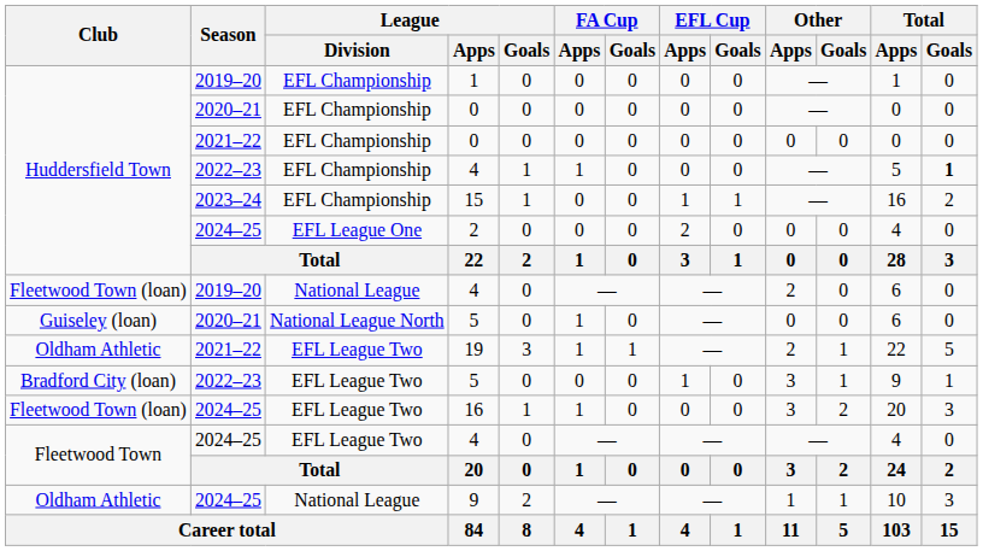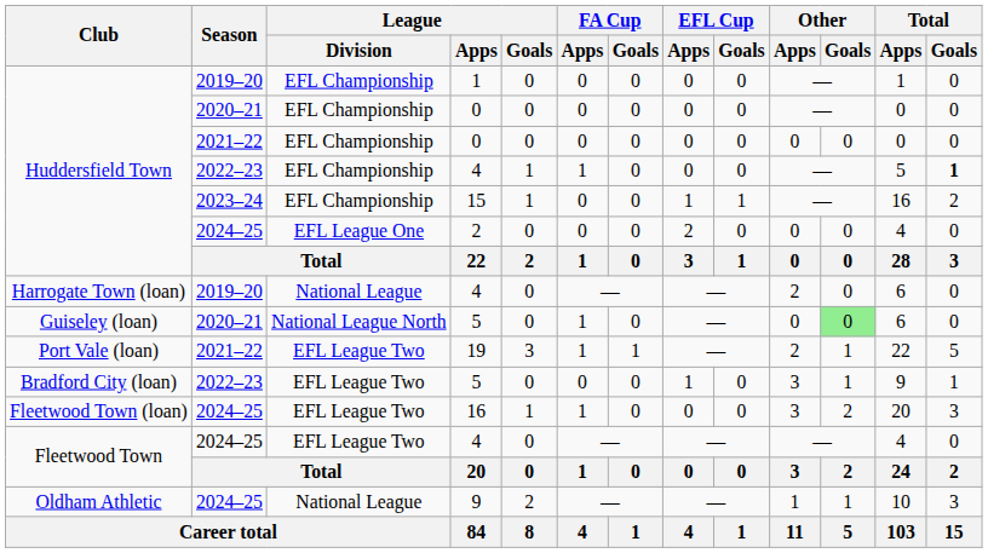2019–20 / 4 | Club: Fleetwood Town (loan) -> Harrogate Town (loan)
2020–21 / 5 | Other / Goals: no background -> lightgreen background
19 | Club: Oldham Athletic -> Port Vale (loan)
